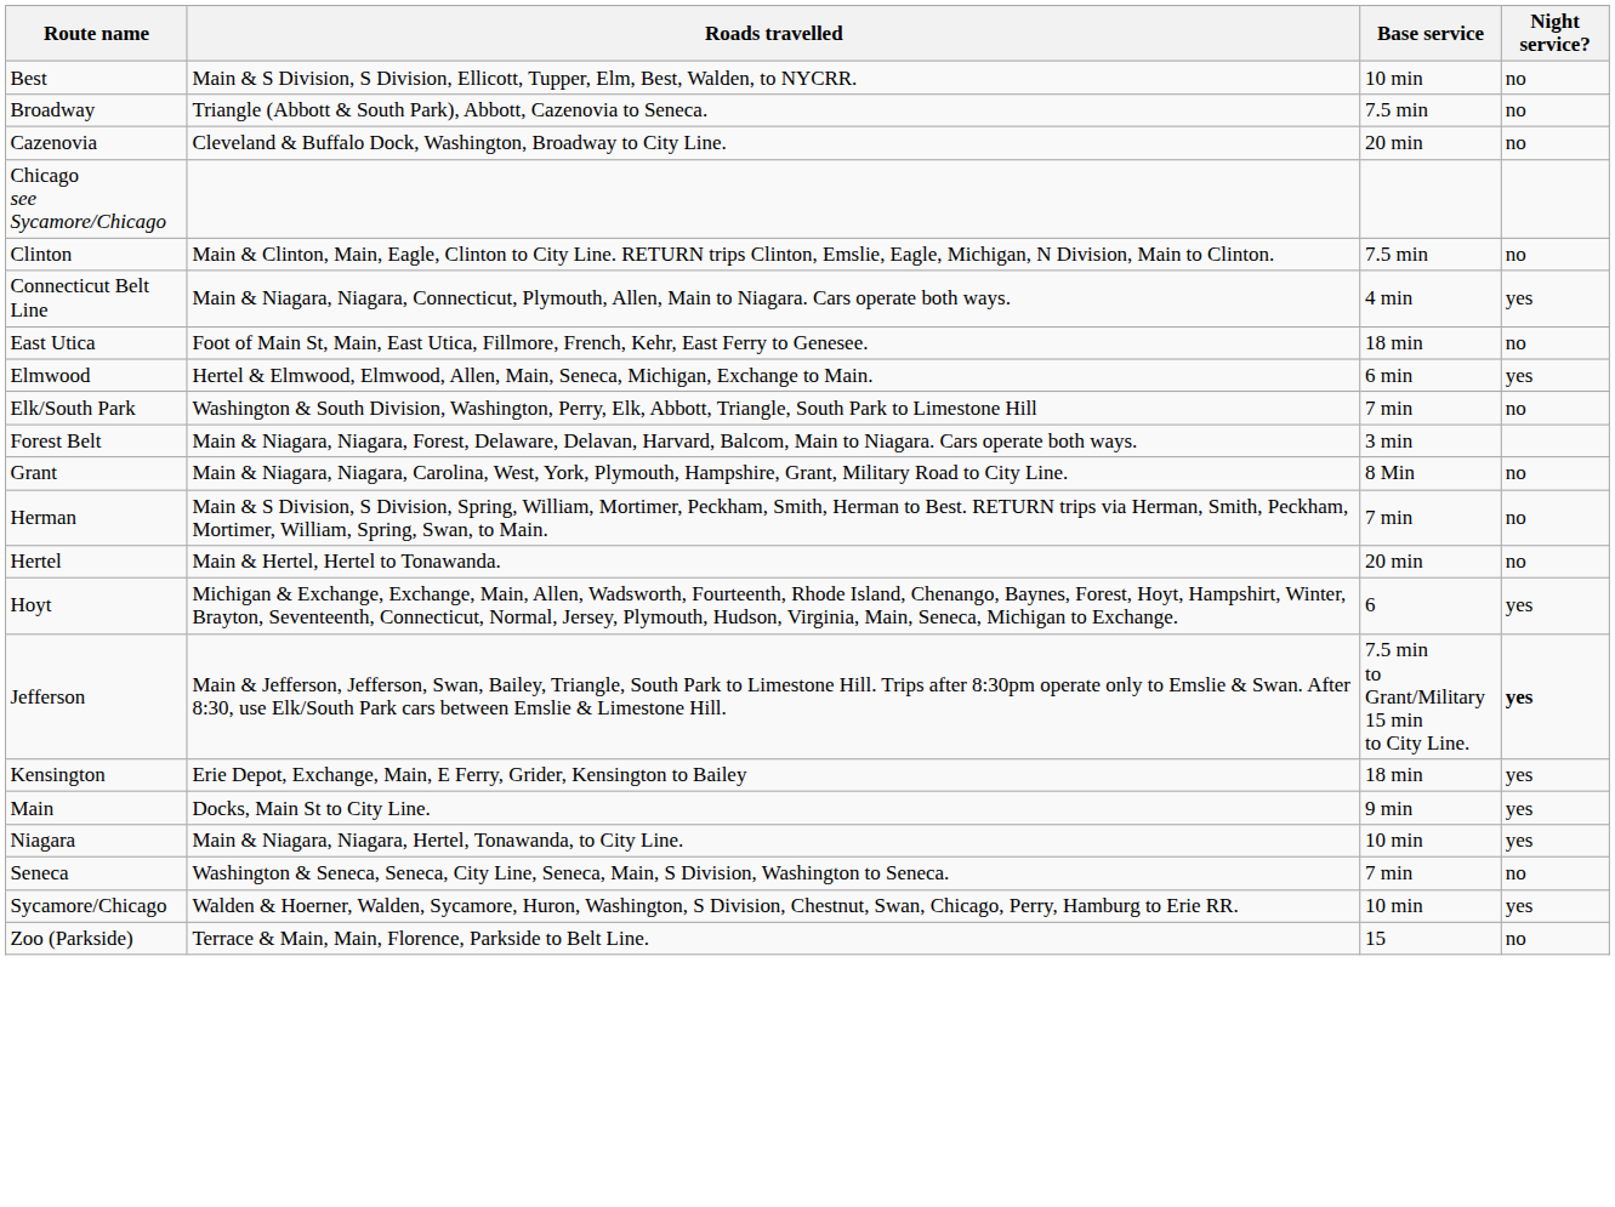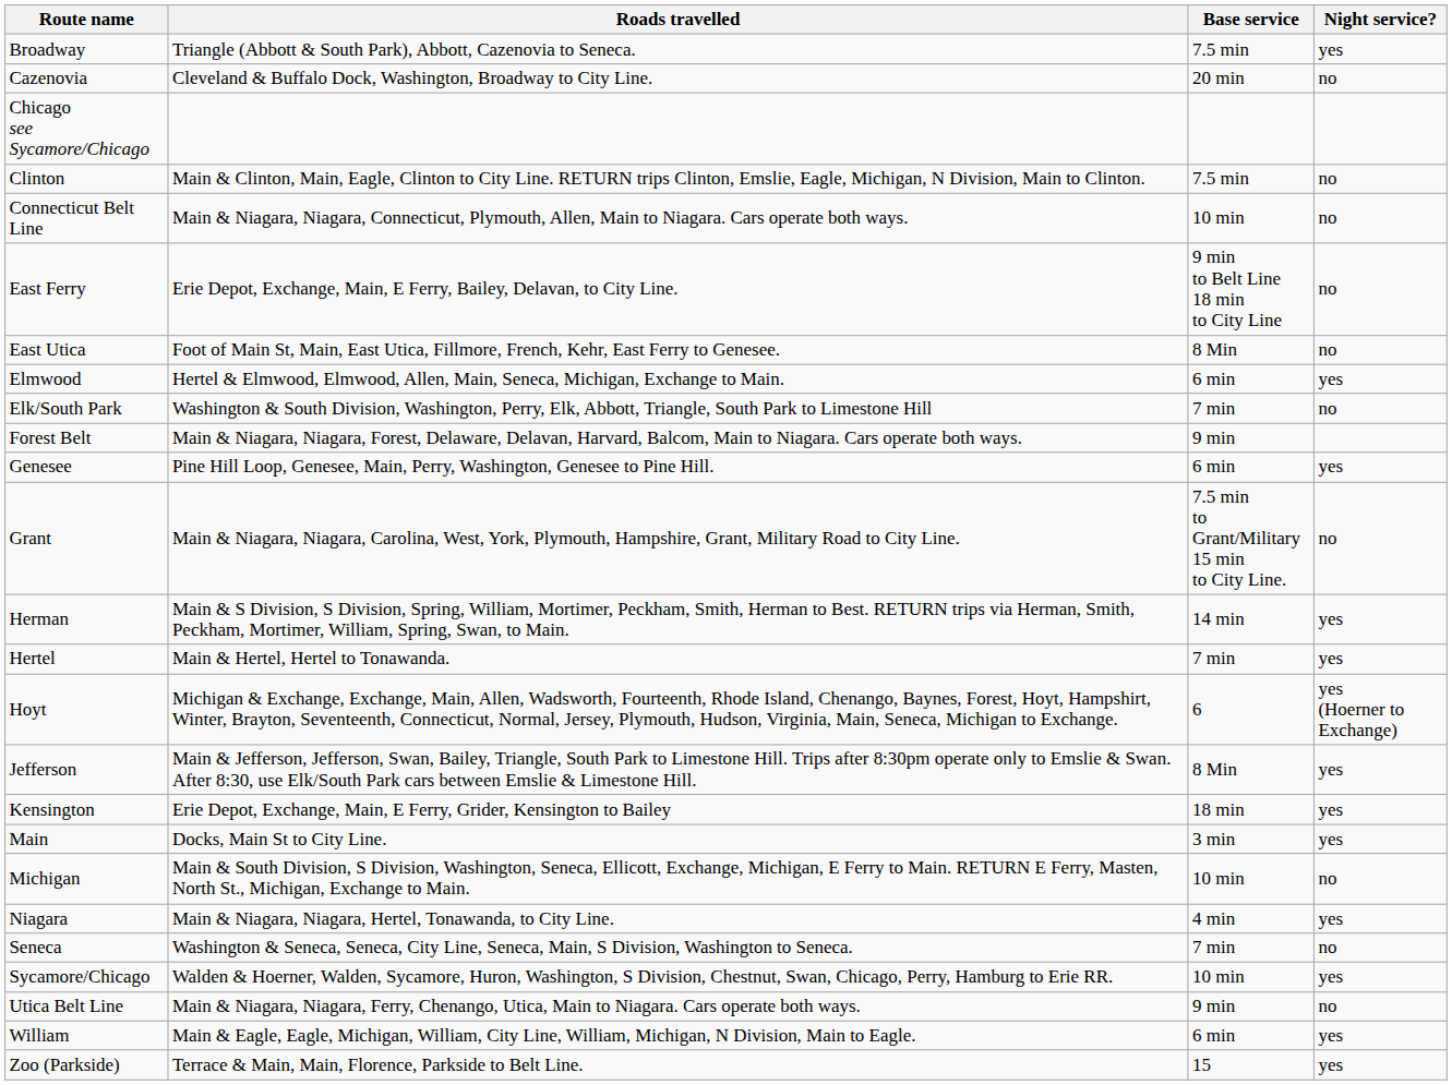- row: Best | Main & S Division, S Division, Ellicott, Tupper, Elm, Best, Walden, to NYCRR. | 10 min | no
Broadway | Night service?: no -> yes
Connecticut Belt Line | Base service: 4 min -> 10 min
Connecticut Belt Line | Night service?: yes -> no
+ row: East Ferry | Erie Depot, Exchange, Main, E Ferry, Bailey, Delavan, to City Line. | 9 min to Belt Line 18 min to City Line | no
East Utica | Base service: 18 min -> 8 Min
Forest Belt | Base service: 3 min -> 9 min
+ row: Genesee | Pine Hill Loop, Genesee, Main, Perry, Washington, Genesee to Pine Hill. | 6 min | yes
Grant | Base service: 8 Min -> 7.5 min to Grant/Military 15 min to City Line.
Herman | Base service: 7 min -> 14 min
Herman | Night service?: no -> yes
Hertel | Base service: 20 min -> 7 min
Hertel | Night service?: no -> yes
Hoyt | Night service?: yes -> yes (Hoerner to Exchange)
Jefferson | Base service: 7.5 min to Grant/Military 15 min to City Line. -> 8 Min
Jefferson | Night service?: bold -> normal
Main | Base service: 9 min -> 3 min
+ row: Michigan | Main & South Division, S Division, Washington, Seneca, Ellicott, Exchange, Michigan, E Ferry to Main. RETURN E Ferry, Masten, North St., Michigan, Exchange to Main. | 10 min | no
Niagara | Base service: 10 min -> 4 min
+ row: Utica Belt Line | Main & Niagara, Niagara, Ferry, Chenango, Utica, Main to Niagara. Cars operate both ways. | 9 min | no
+ row: William | Main & Eagle, Eagle, Michigan, William, City Line, William, Michigan, N Division, Main to Eagle. | 6 min | yes
Zoo (Parkside) | Night service?: no -> yes
